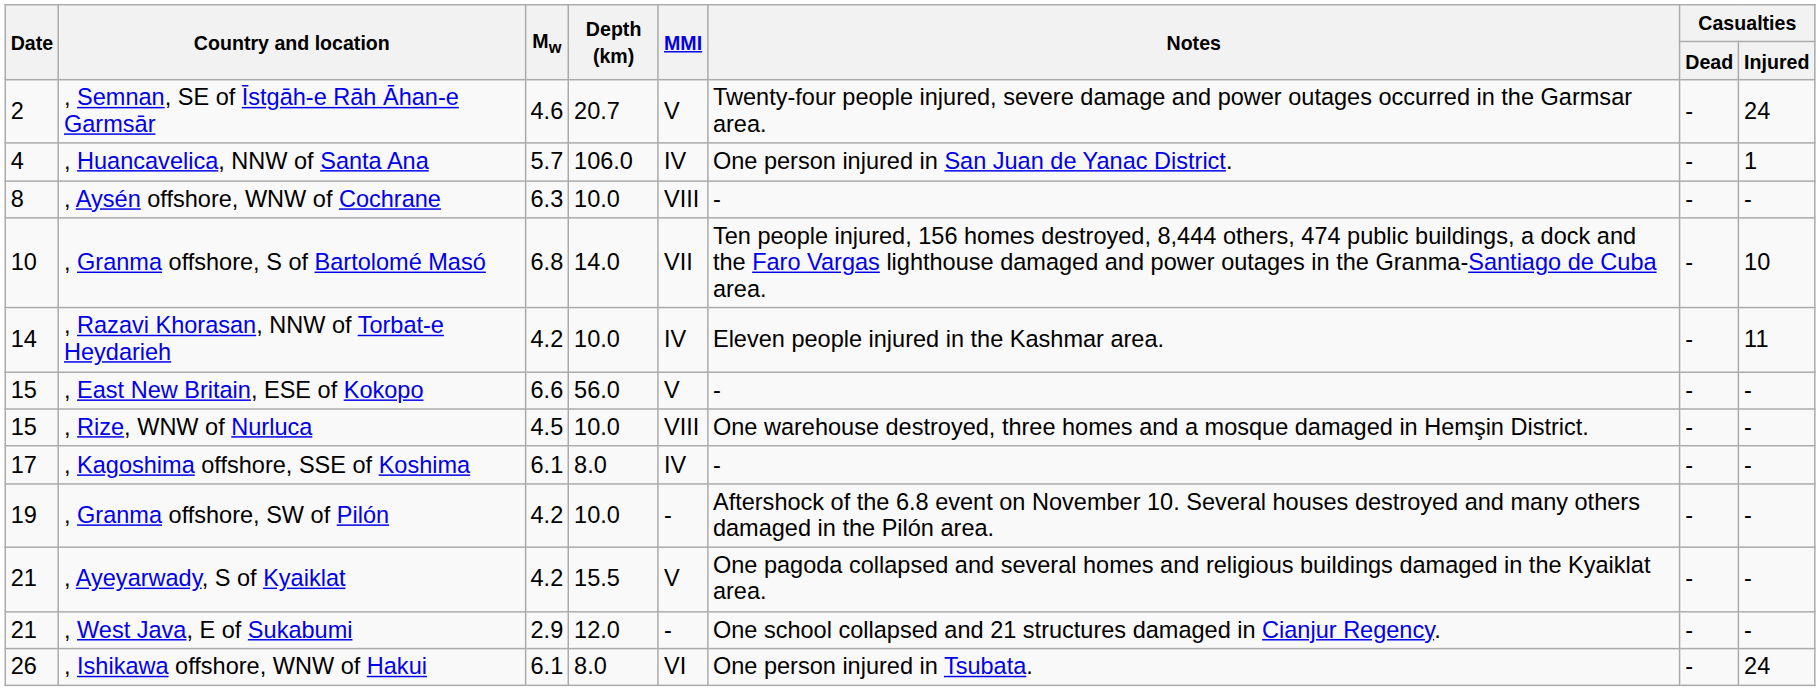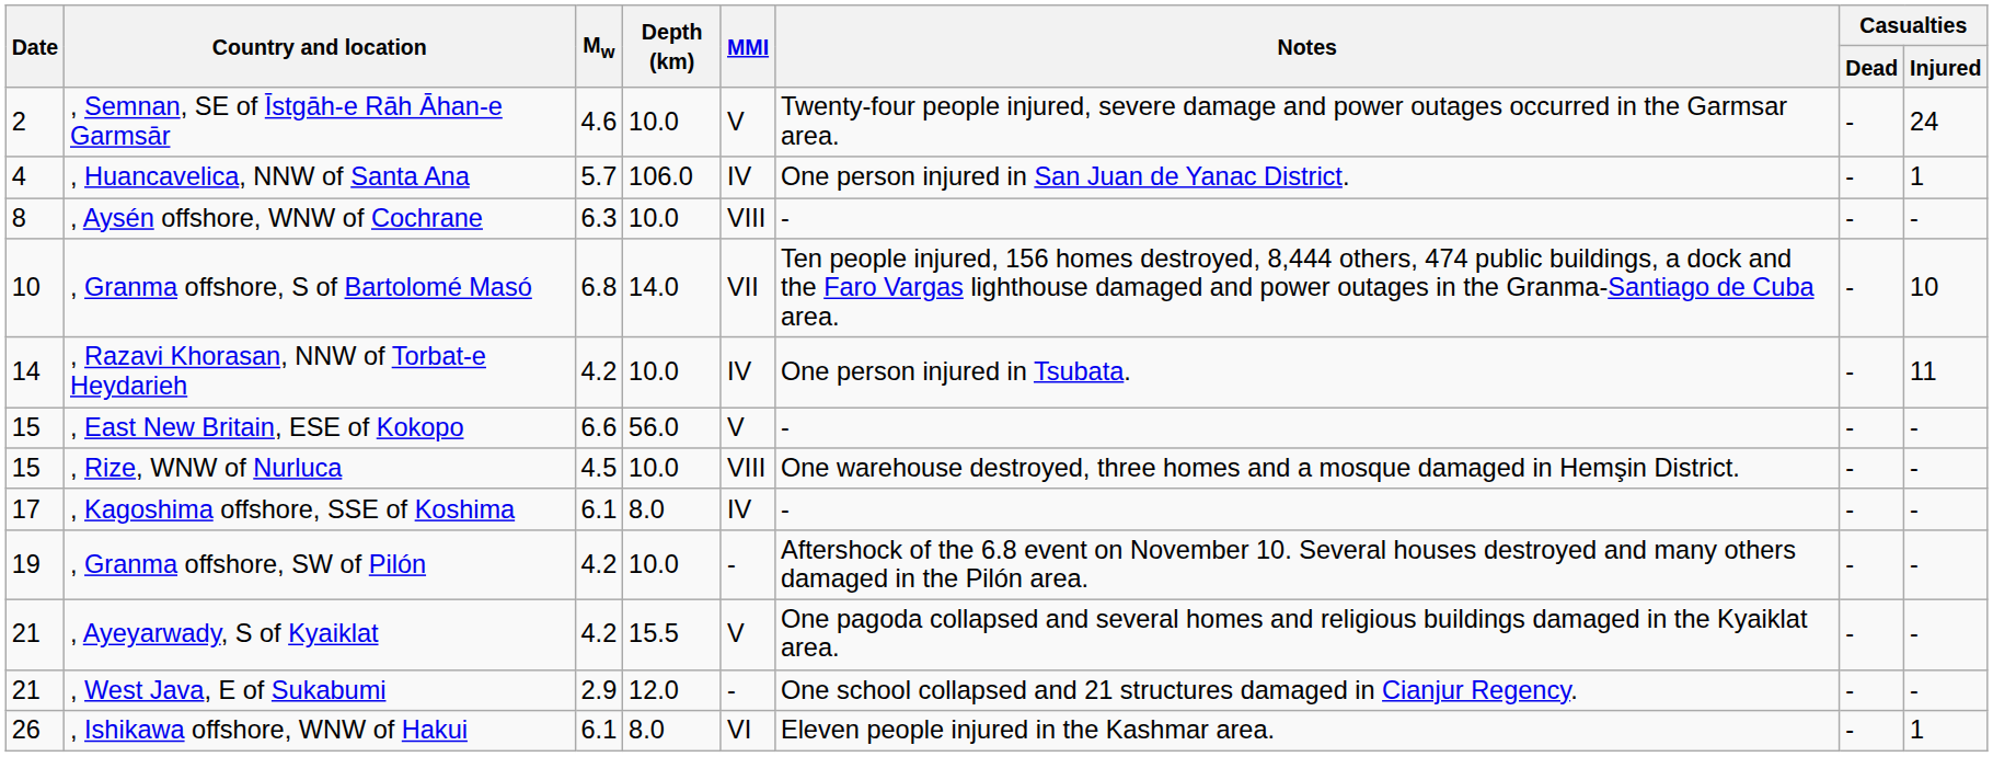, Semnan, SE of Īstgāh-e Rāh Āhan-e Garmsār | Depth (km): 20.7 -> 10.0
, Razavi Khorasan, NNW of Torbat-e Heydarieh | Notes: Eleven people injured in the Kashmar area. -> One person injured in Tsubata.
, Ishikawa offshore, WNW of Hakui | Notes: One person injured in Tsubata. -> Eleven people injured in the Kashmar area.
, Ishikawa offshore, WNW of Hakui | Casualties / Injured: 24 -> 1
